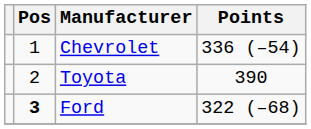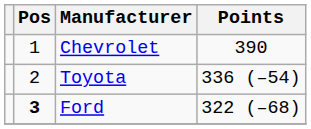Chevrolet | Points: 336 (–54) -> 390
Toyota | Points: 390 -> 336 (–54)
